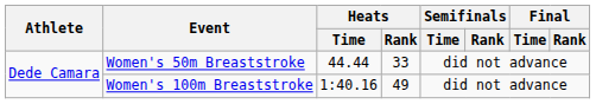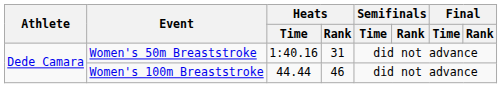Women's 50m Breaststroke | Heats / Time: 44.44 -> 1:40.16
Women's 50m Breaststroke | Heats / Rank: 33 -> 31
Women's 100m Breaststroke | Heats / Time: 1:40.16 -> 44.44
Women's 100m Breaststroke | Heats / Rank: 49 -> 46
